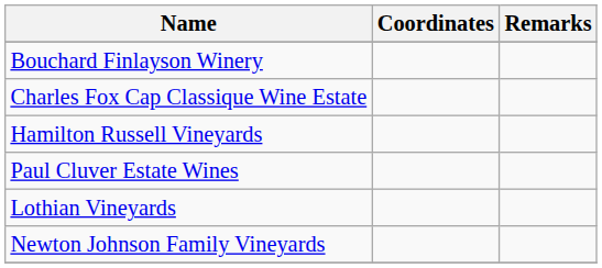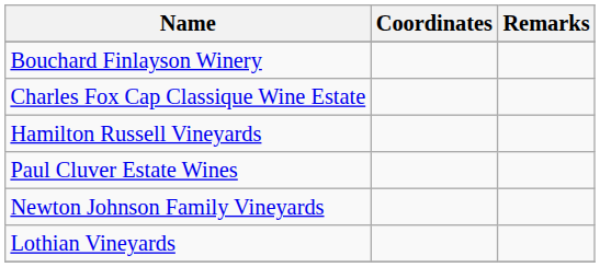rows swapped: Lothian Vineyards <-> Newton Johnson Family Vineyards
